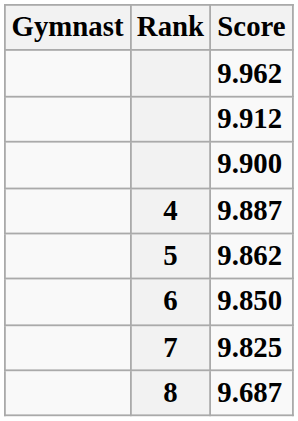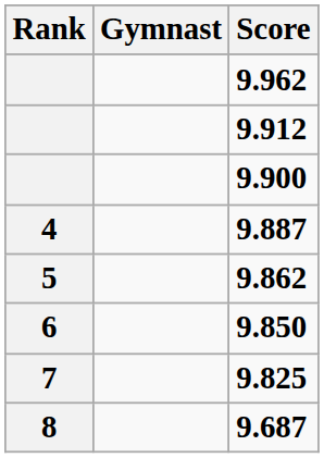columns swapped: Rank <-> Gymnast
